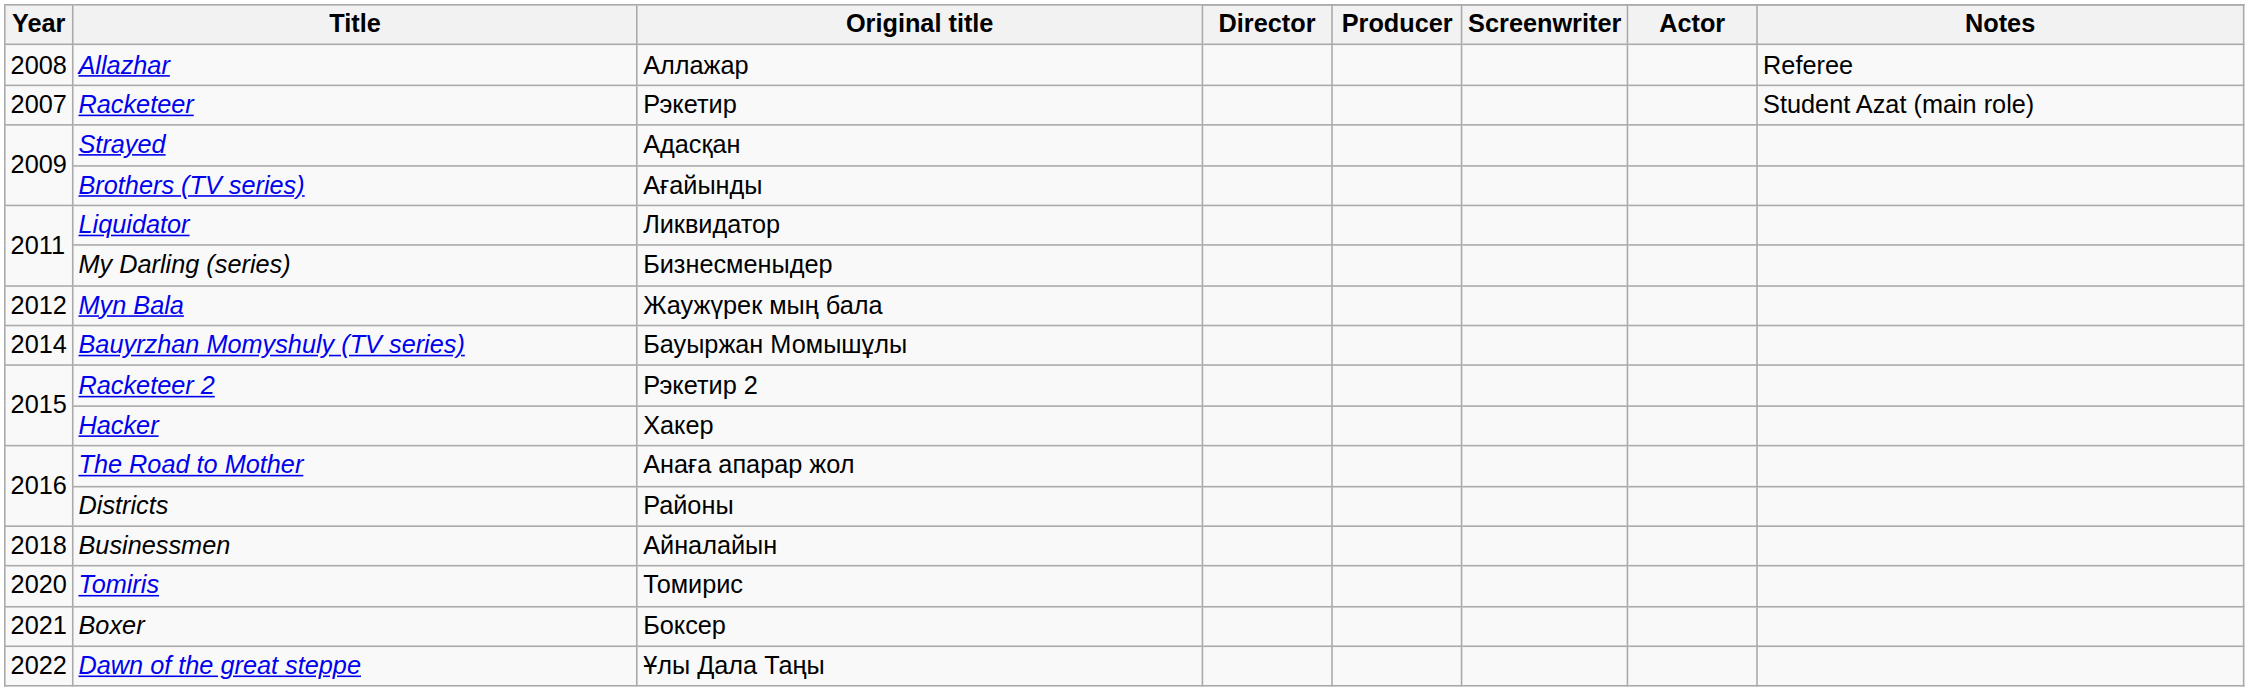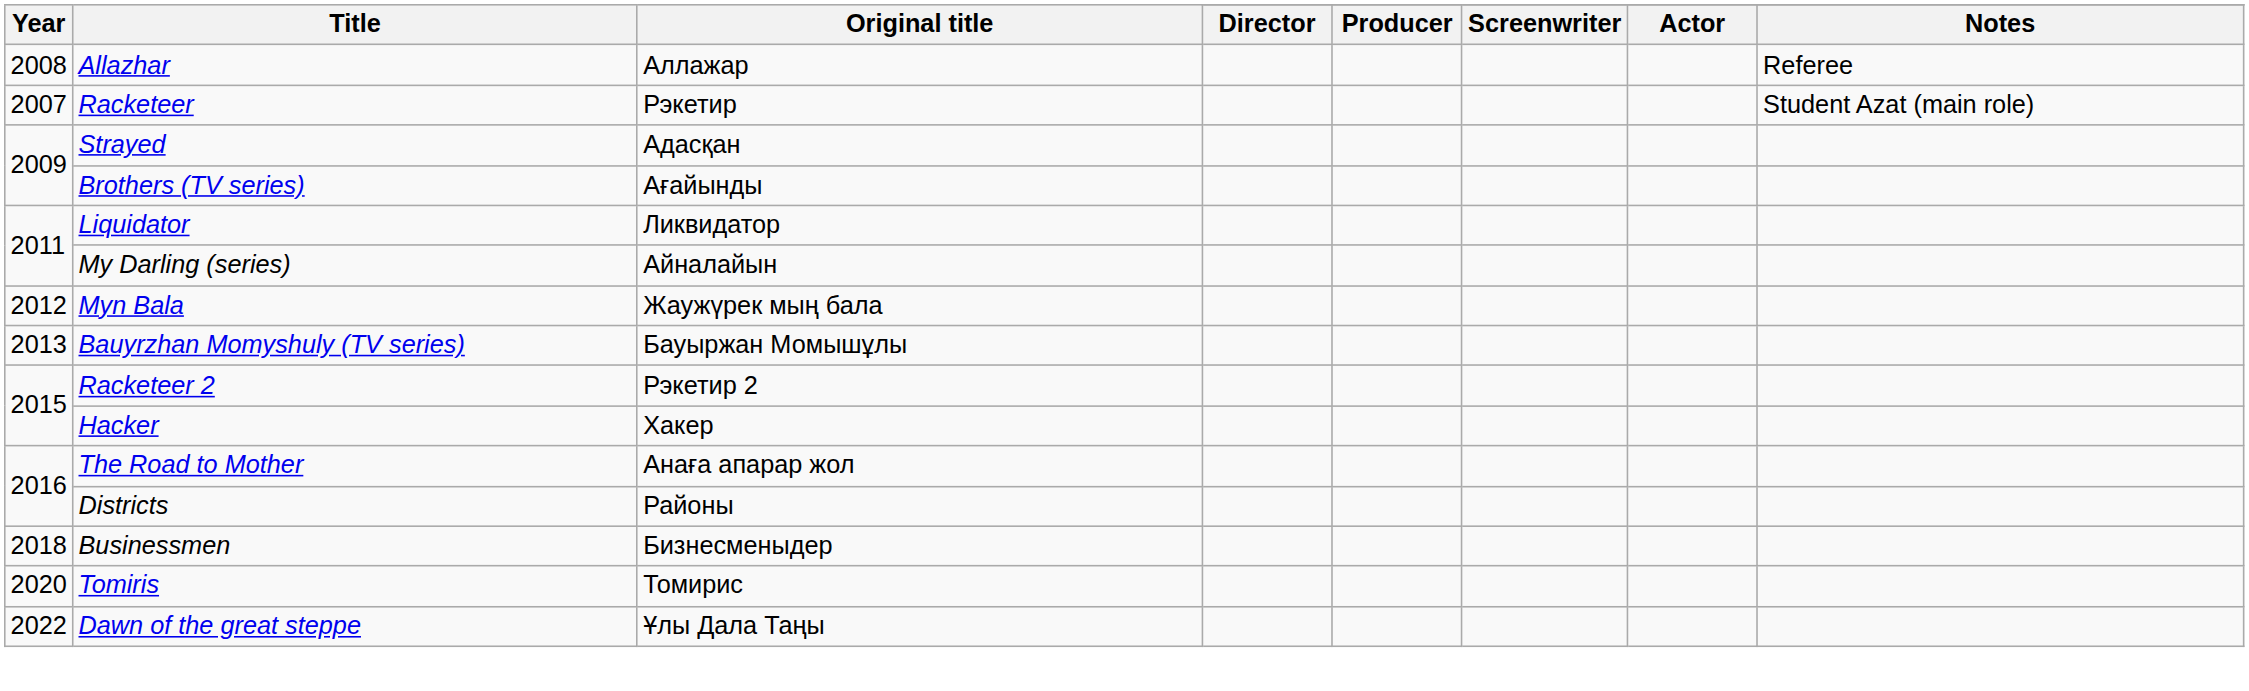My Darling (series) | Original title: Бизнесменыдер -> Айналайын
Bauyrzhan Momyshuly (TV series) | Year: 2014 -> 2013
Businessmen | Original title: Айналайын -> Бизнесменыдер
- row: 2021 | Boxer | Боксер
